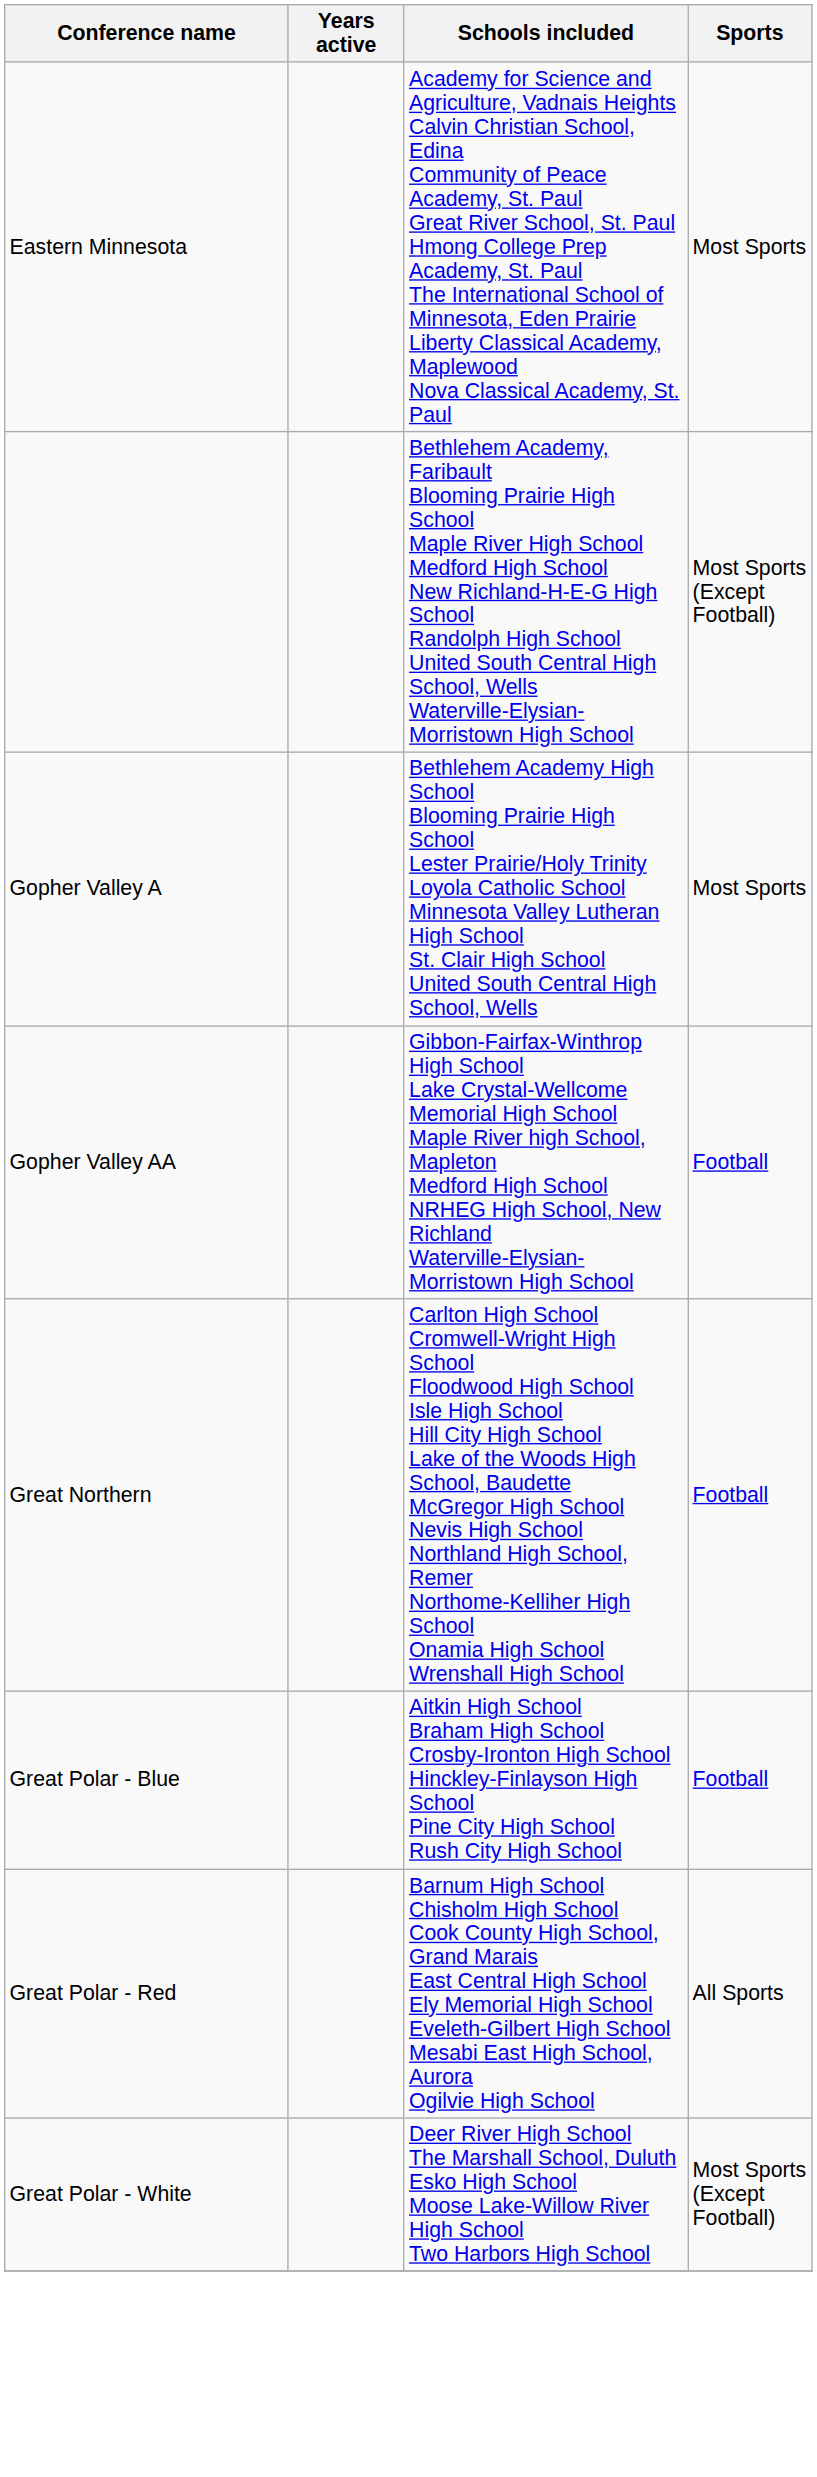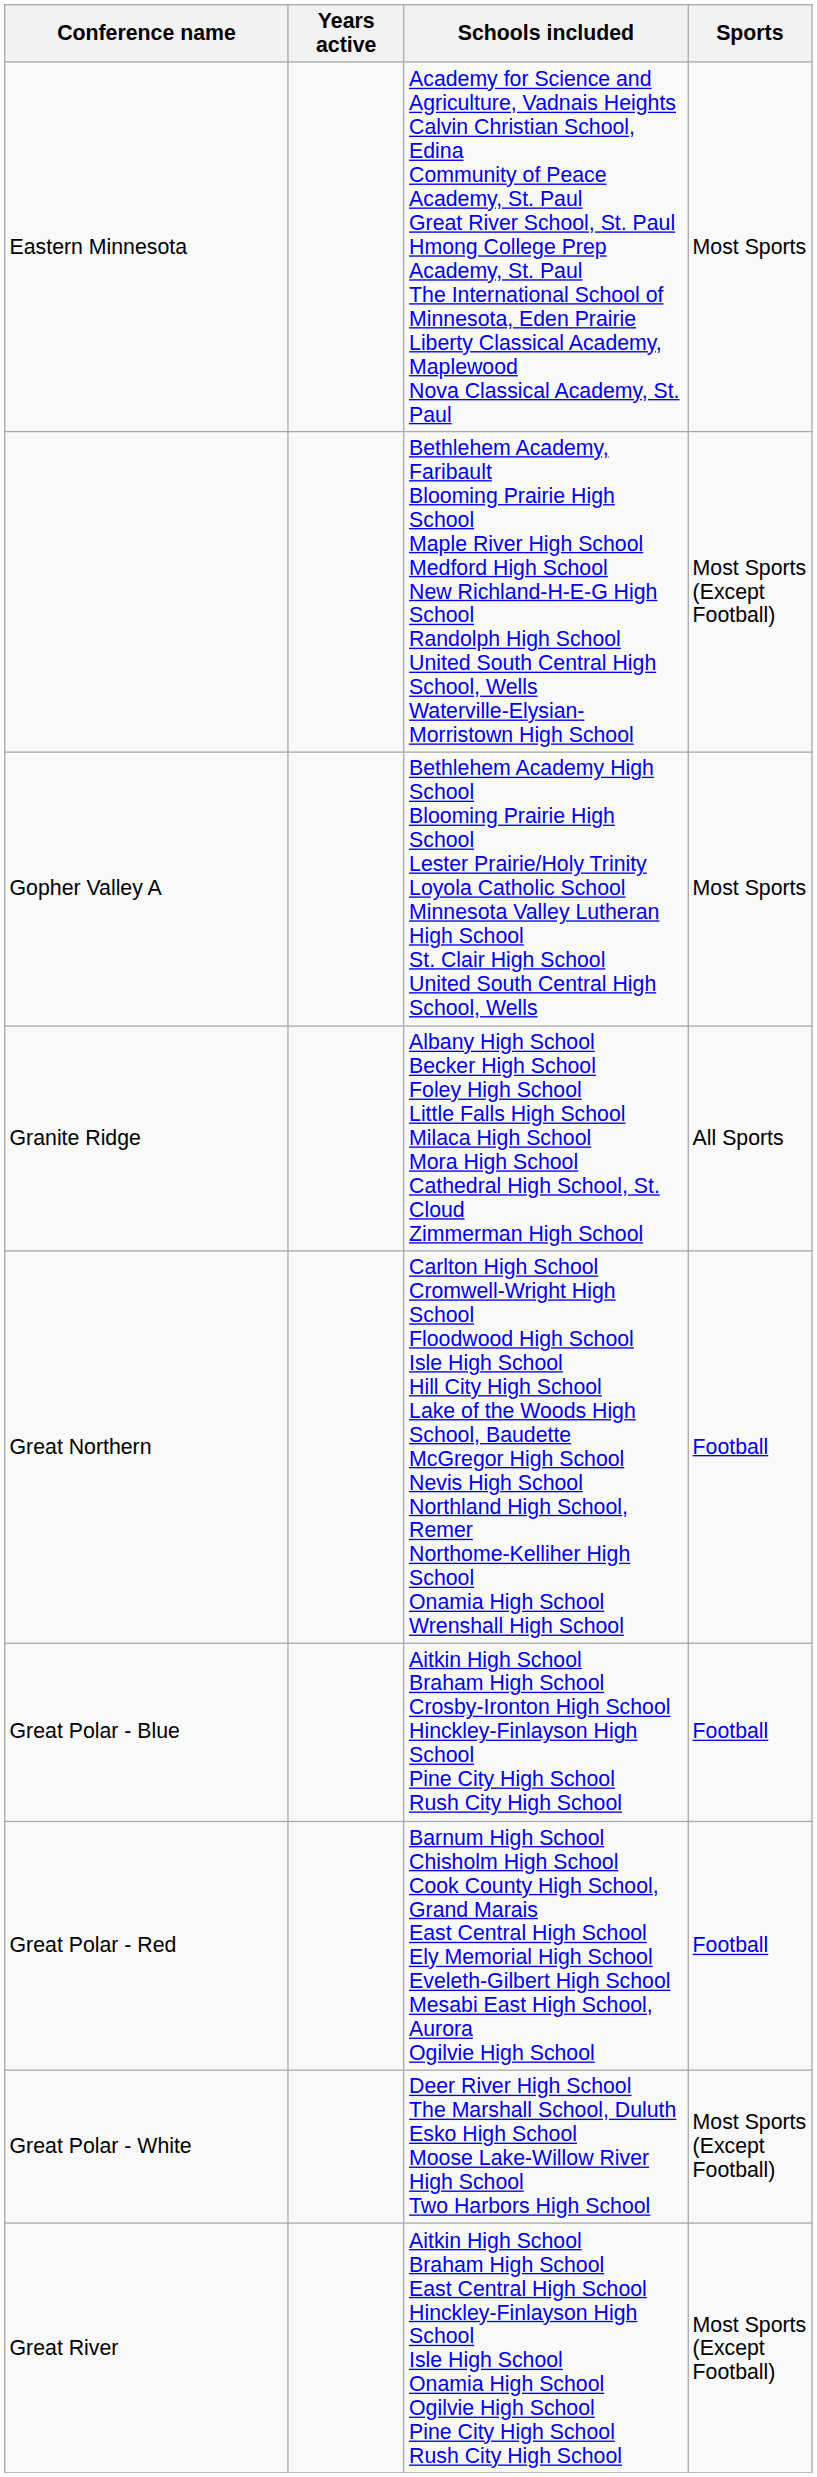- row: Gopher Valley AA | Gibbon-Fairfax-Winthrop High School Lake Crystal-Wellcome Memorial High School Maple River high School, Mapleton Medford High School NRHEG High School, New Richland Waterville-Elysian-Morristown High School | Football
+ row: Granite Ridge | Albany High School Becker High School Foley High School Little Falls High School Milaca High School Mora High School Cathedral High School, St. Cloud Zimmerman High School | All Sports
Great Polar - Red | Sports: All Sports -> Football
+ row: Great River | Aitkin High School Braham High School East Central High School Hinckley-Finlayson High School Isle High School Onamia High School Ogilvie High School Pine City High School Rush City High School | Most Sports (Except Football)
